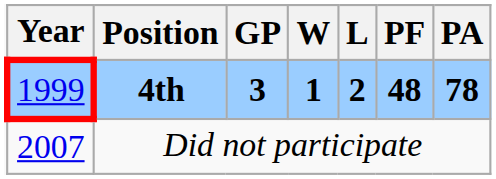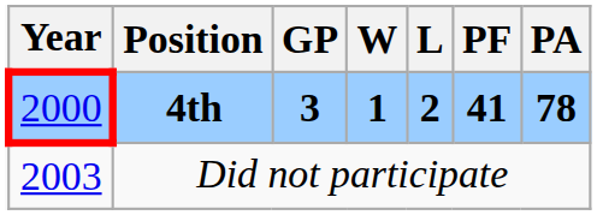4th | Year: 1999 -> 2000
4th | PF: 48 -> 41
Did not participate | Year: 2007 -> 2003
